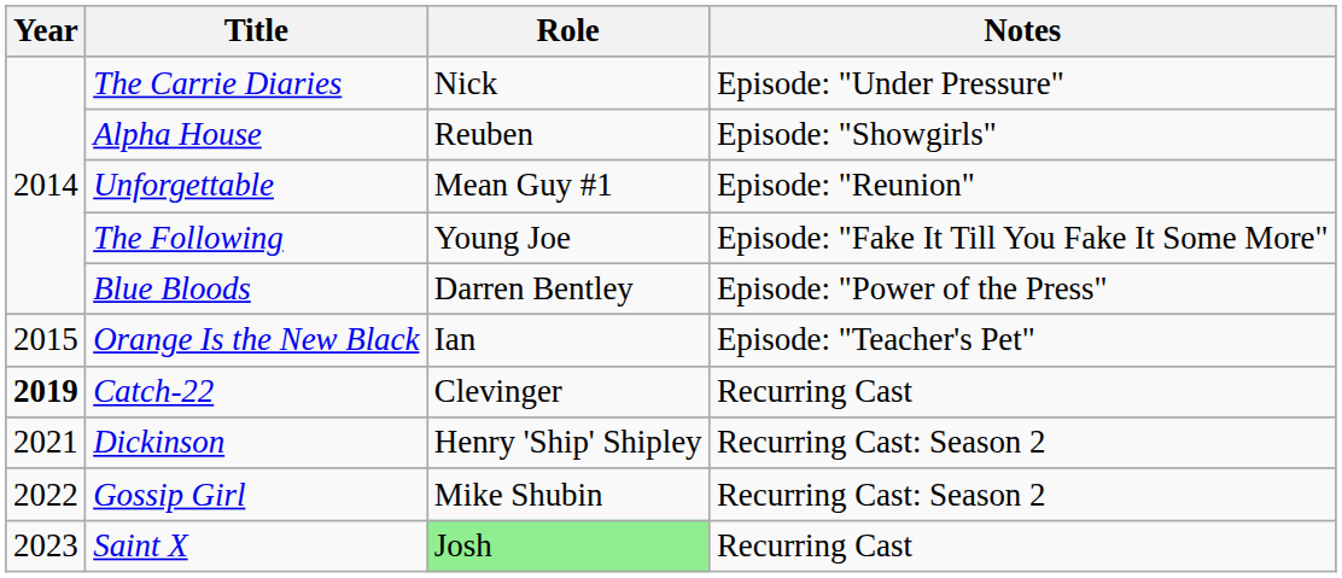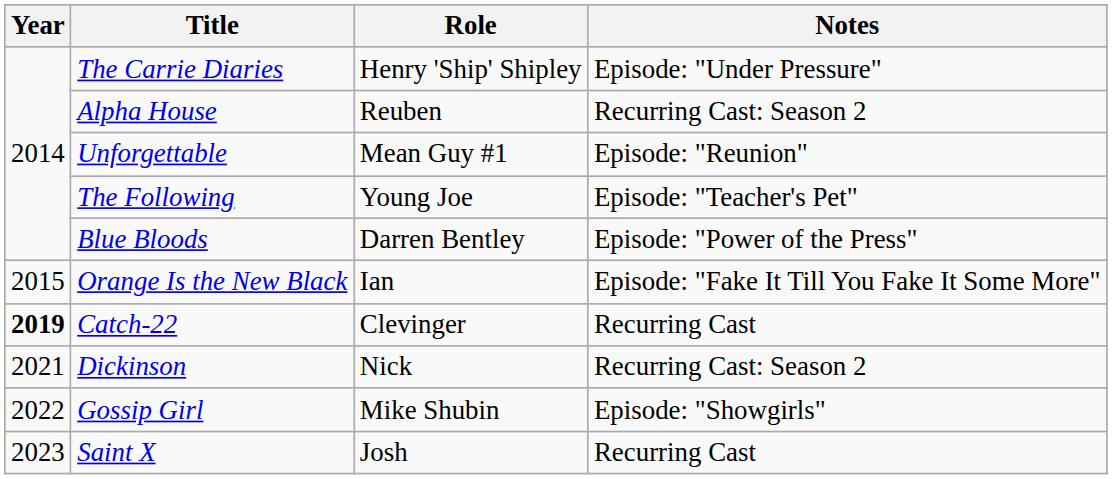The Carrie Diaries | Role: Nick -> Henry 'Ship' Shipley
Alpha House | Notes: Episode: "Showgirls" -> Recurring Cast: Season 2
The Following | Notes: Episode: "Fake It Till You Fake It Some More" -> Episode: "Teacher's Pet"
Orange Is the New Black | Notes: Episode: "Teacher's Pet" -> Episode: "Fake It Till You Fake It Some More"
Dickinson | Role: Henry 'Ship' Shipley -> Nick
Gossip Girl | Notes: Recurring Cast: Season 2 -> Episode: "Showgirls"
Saint X | Role: lightgreen background -> no background
